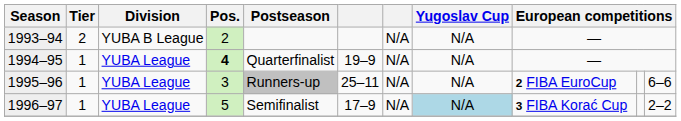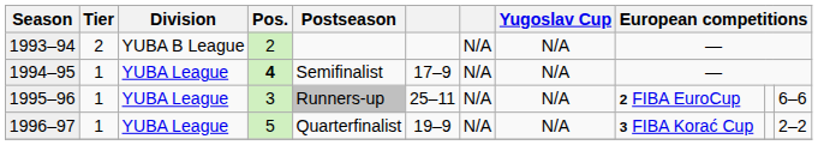1994–95 | Postseason: Quarterfinalist -> Semifinalist
1994–95 | column 6: 19–9 -> 17–9
1996–97 | Postseason: Semifinalist -> Quarterfinalist
1996–97 | column 6: 17–9 -> 19–9
1996–97 | Yugoslav Cup: lightblue background -> no background
